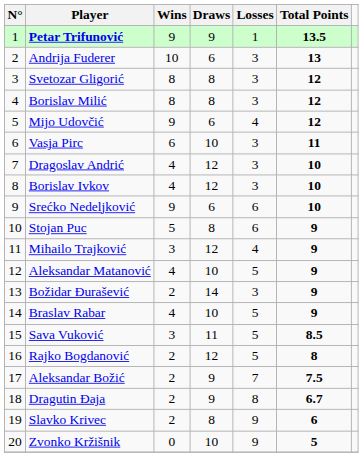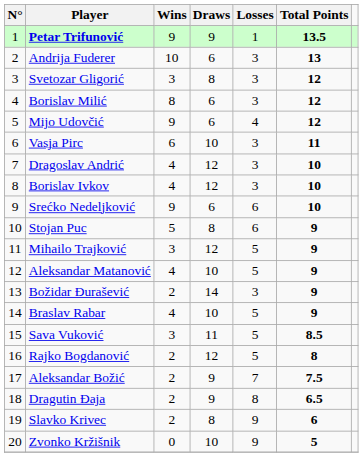Svetozar Gligorić | Wins: 8 -> 3
Borislav Milić | Draws: 8 -> 6
Mihailo Trajković | Losses: 4 -> 5
Dragutin Đaja | Total Points: 6.7 -> 6.5
